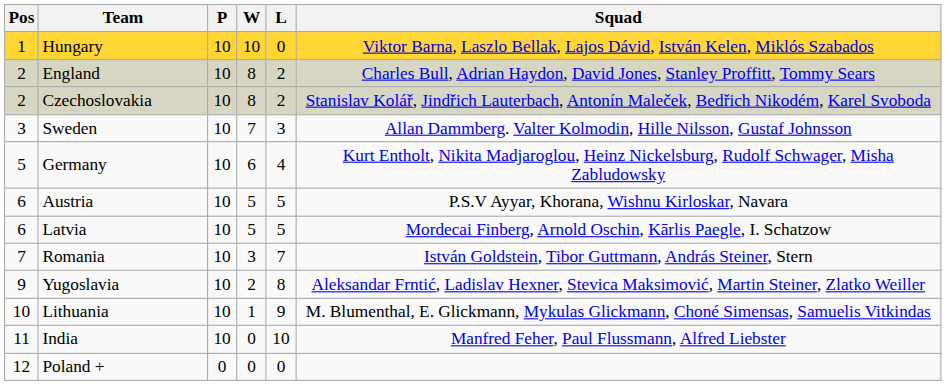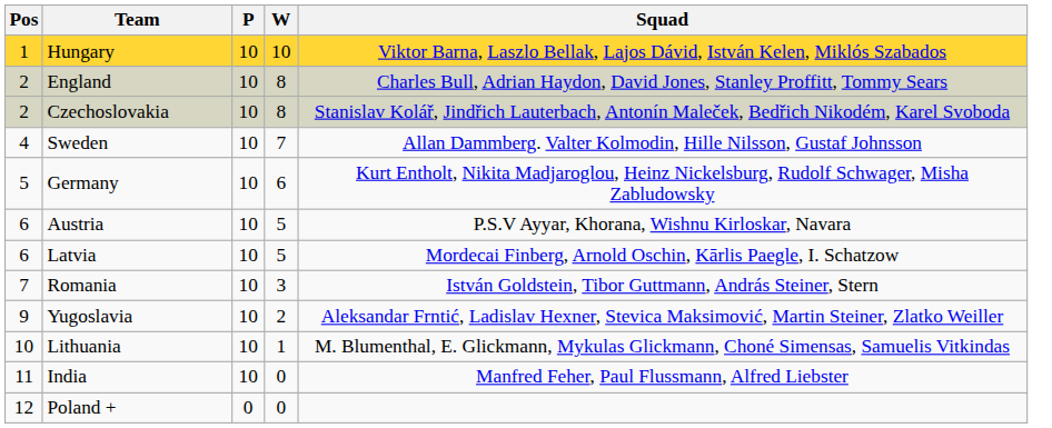- column: L | 0 | 2 | 2 | 3 | 4 | 5 | 5 | 7 | 8 | 9 | 10 | 0
Sweden | Pos: 3 -> 4
